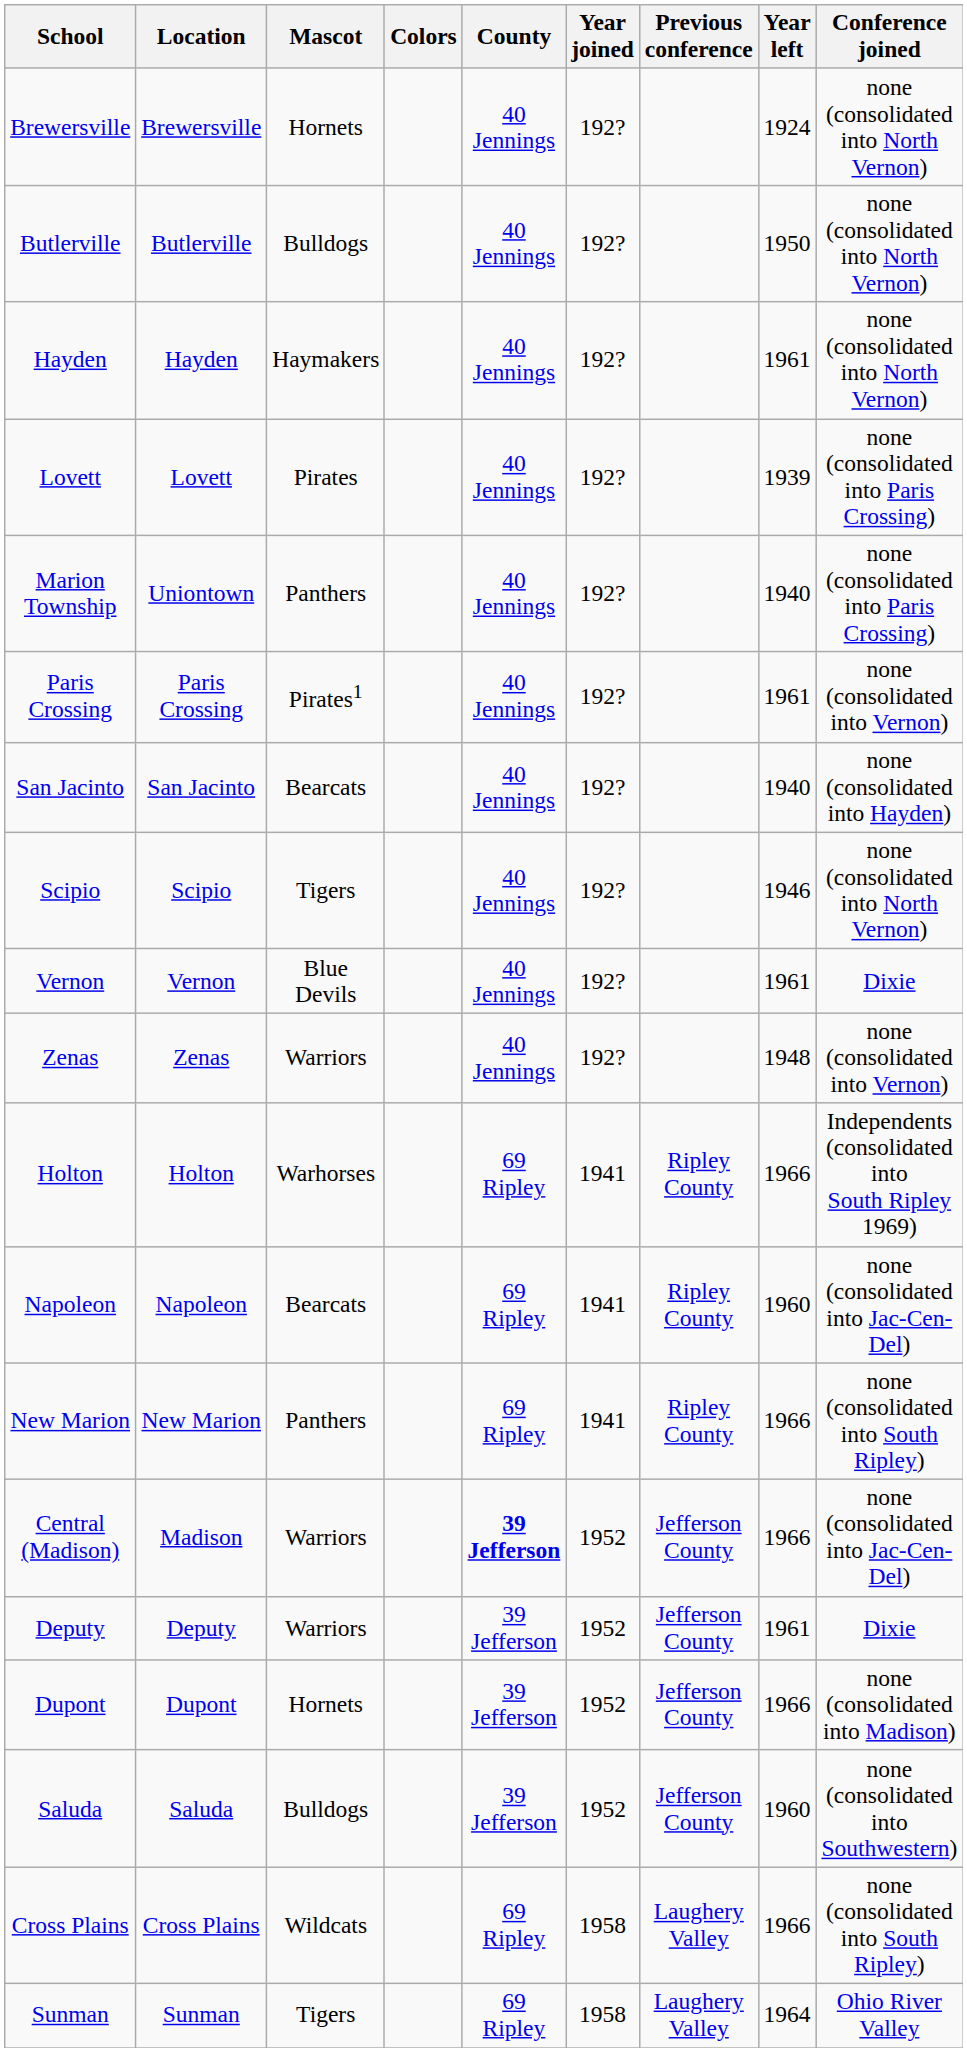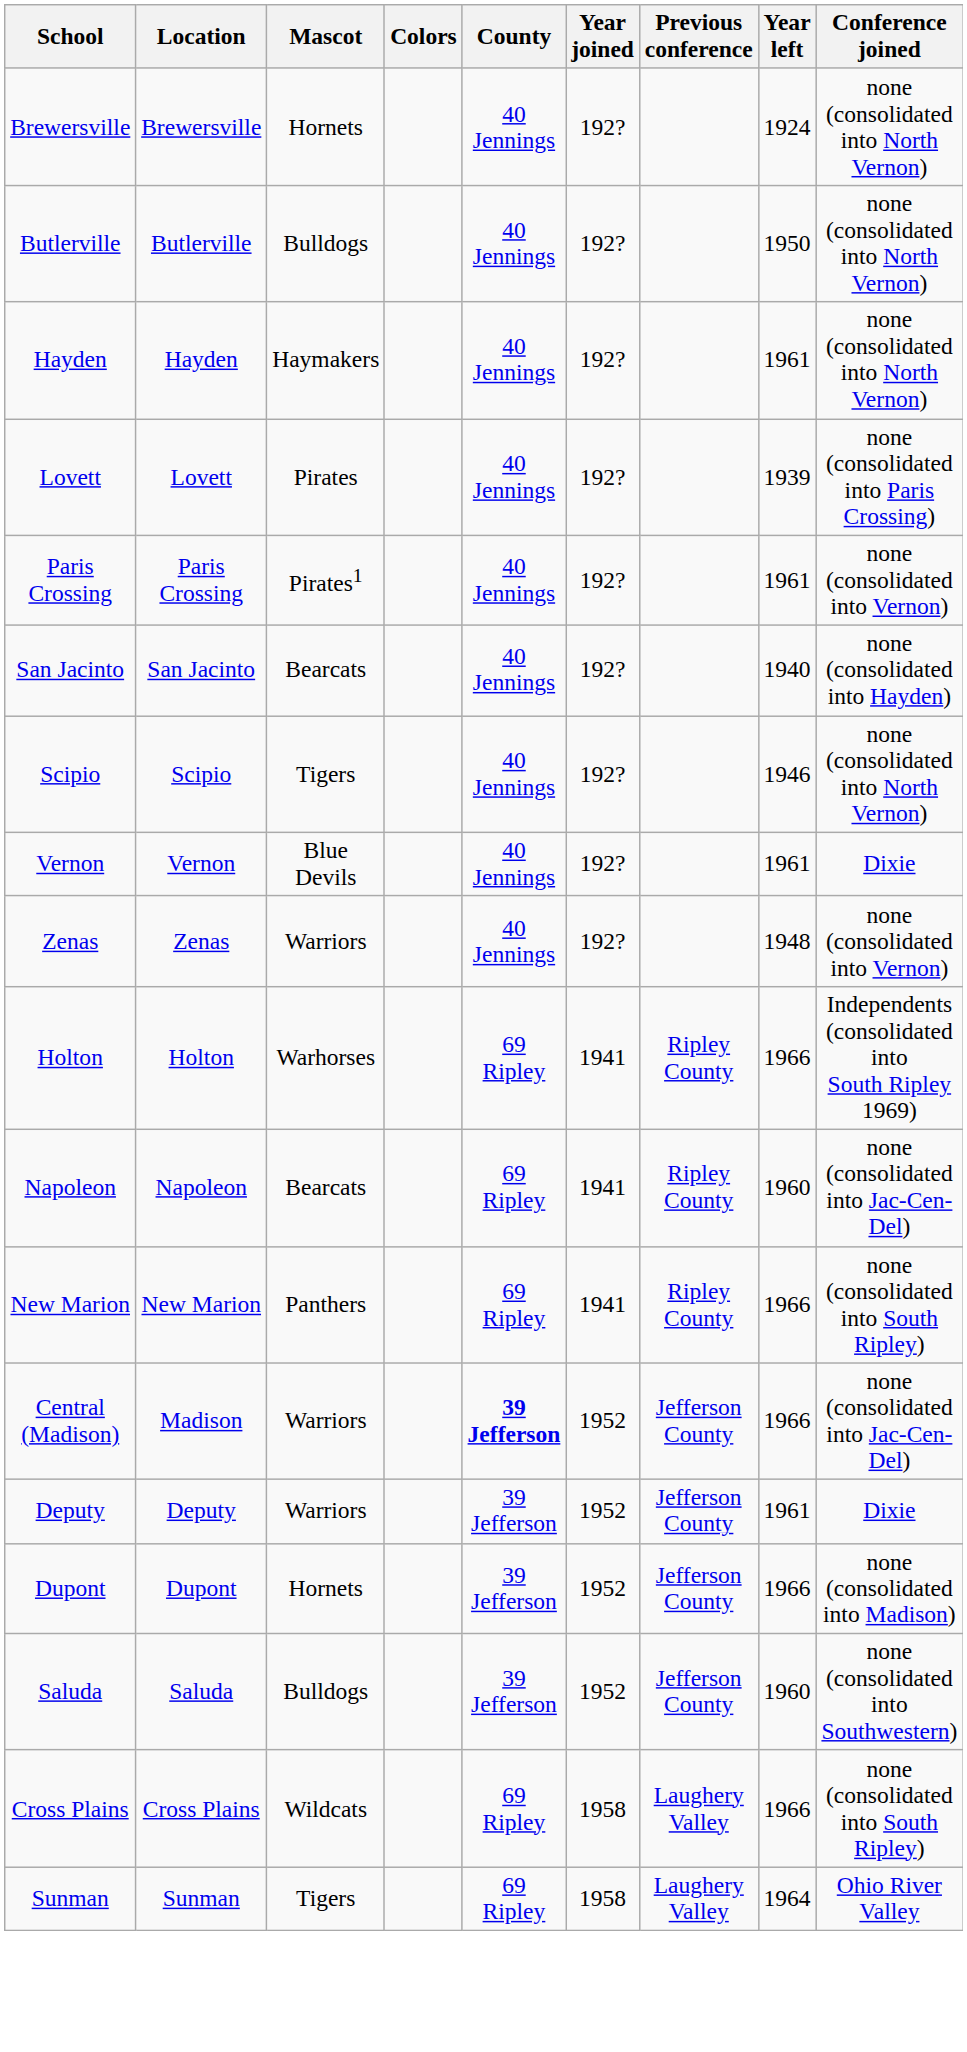- row: Marion Township | Uniontown | Panthers | 40 Jennings | 192? | 1940 | none (consolidated into Paris Crossing)
